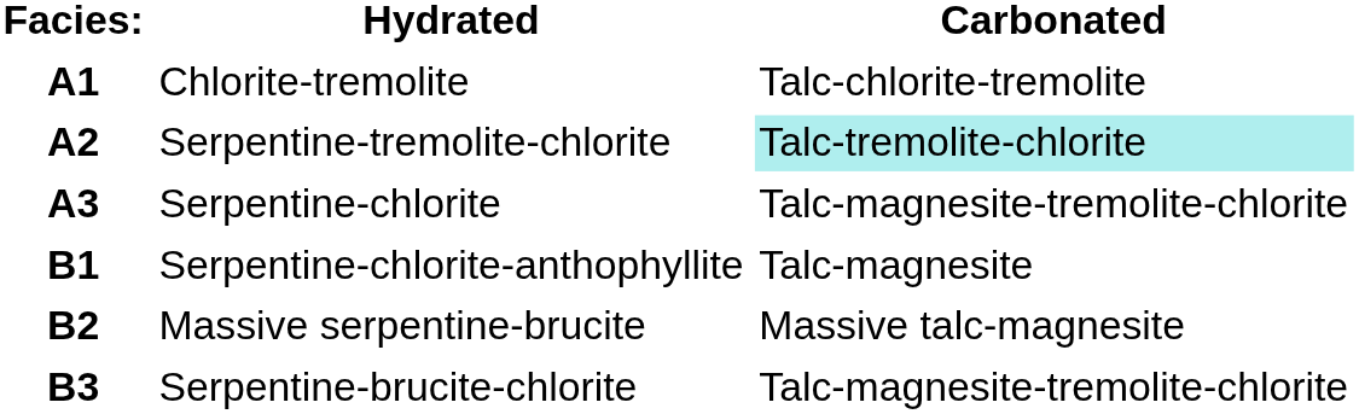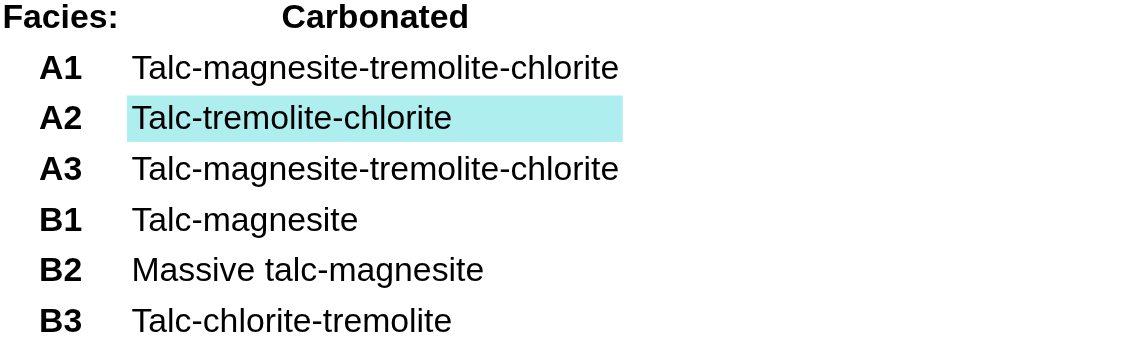- column: Hydrated | Chlorite-tremolite | Serpentine-tremolite-chlorite | Serpentine-chlorite | Serpentine-chlorite-anthophyllite | Massive serpentine-brucite | Serpentine-brucite-chlorite
A1 | Carbonated: Talc-chlorite-tremolite -> Talc-magnesite-tremolite-chlorite
B3 | Carbonated: Talc-magnesite-tremolite-chlorite -> Talc-chlorite-tremolite
